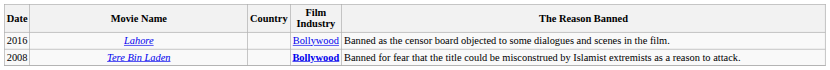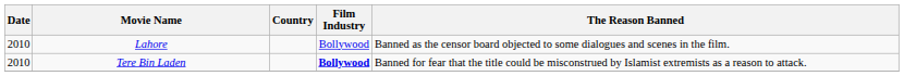Lahore | Date: 2016 -> 2010
Tere Bin Laden | Date: 2008 -> 2010
